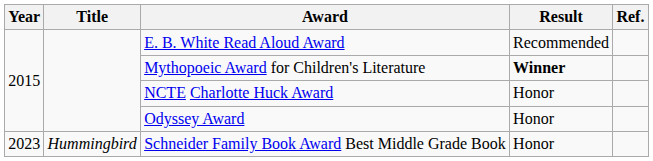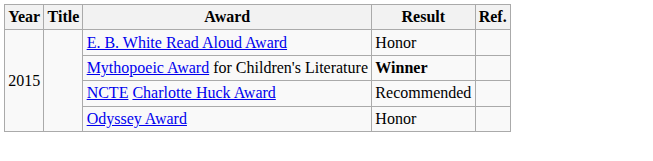E. B. White Read Aloud Award | Result: Recommended -> Honor
NCTE Charlotte Huck Award | Result: Honor -> Recommended
- row: 2023 | Hummingbird | Schneider Family Book Award Best Middle Grade Book | Honor
